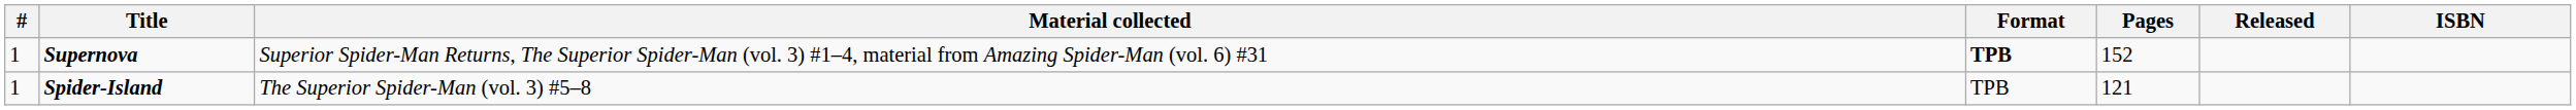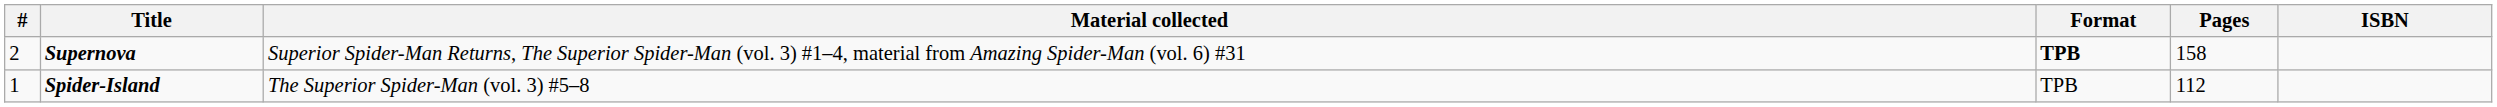- column: Released
Supernova | #: 1 -> 2
Supernova | Pages: 152 -> 158
Spider-Island | Pages: 121 -> 112
